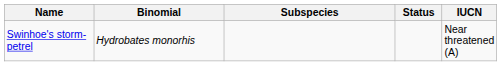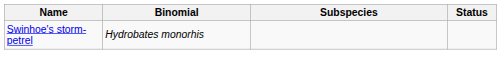- column: IUCN | Near threatened (A)
